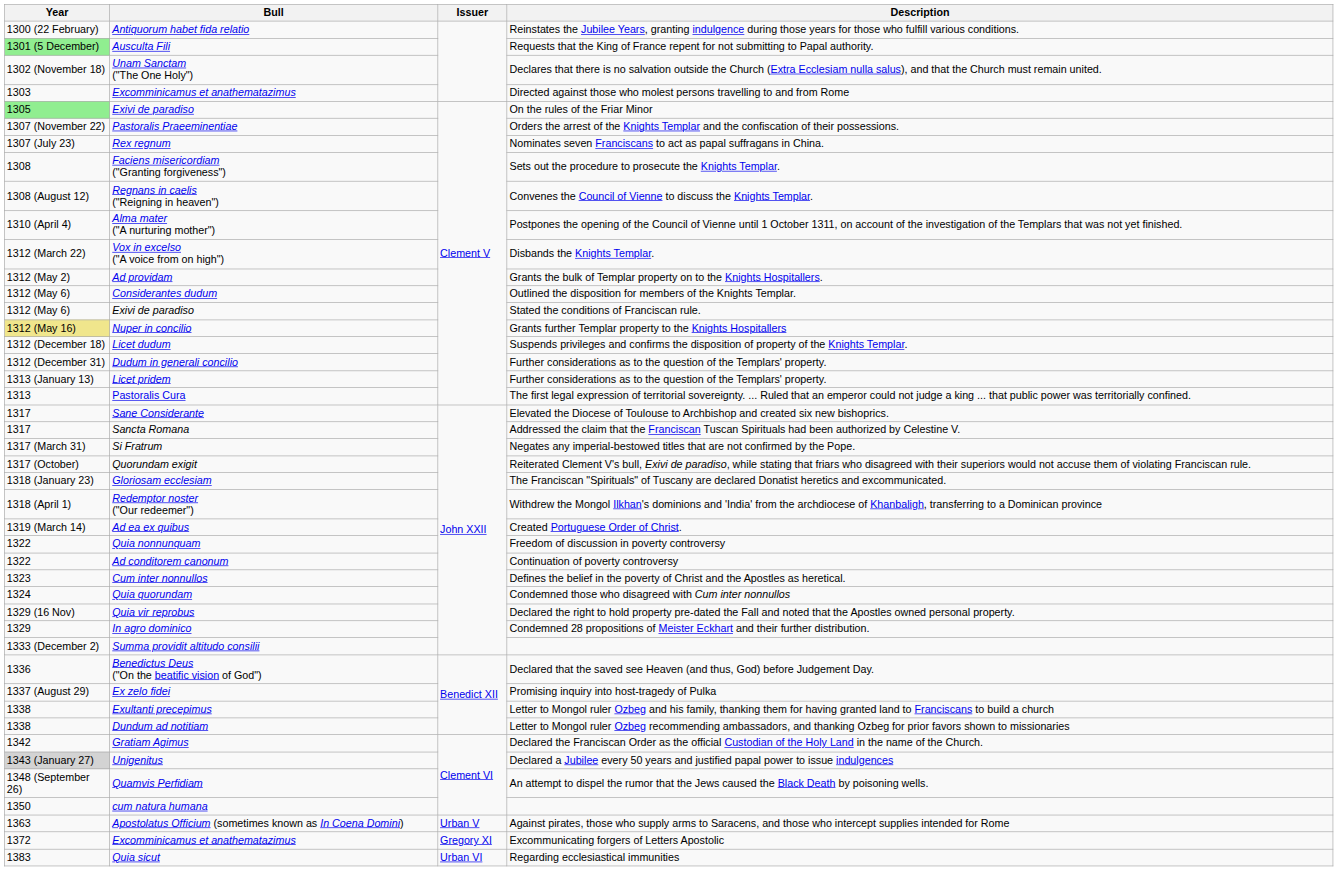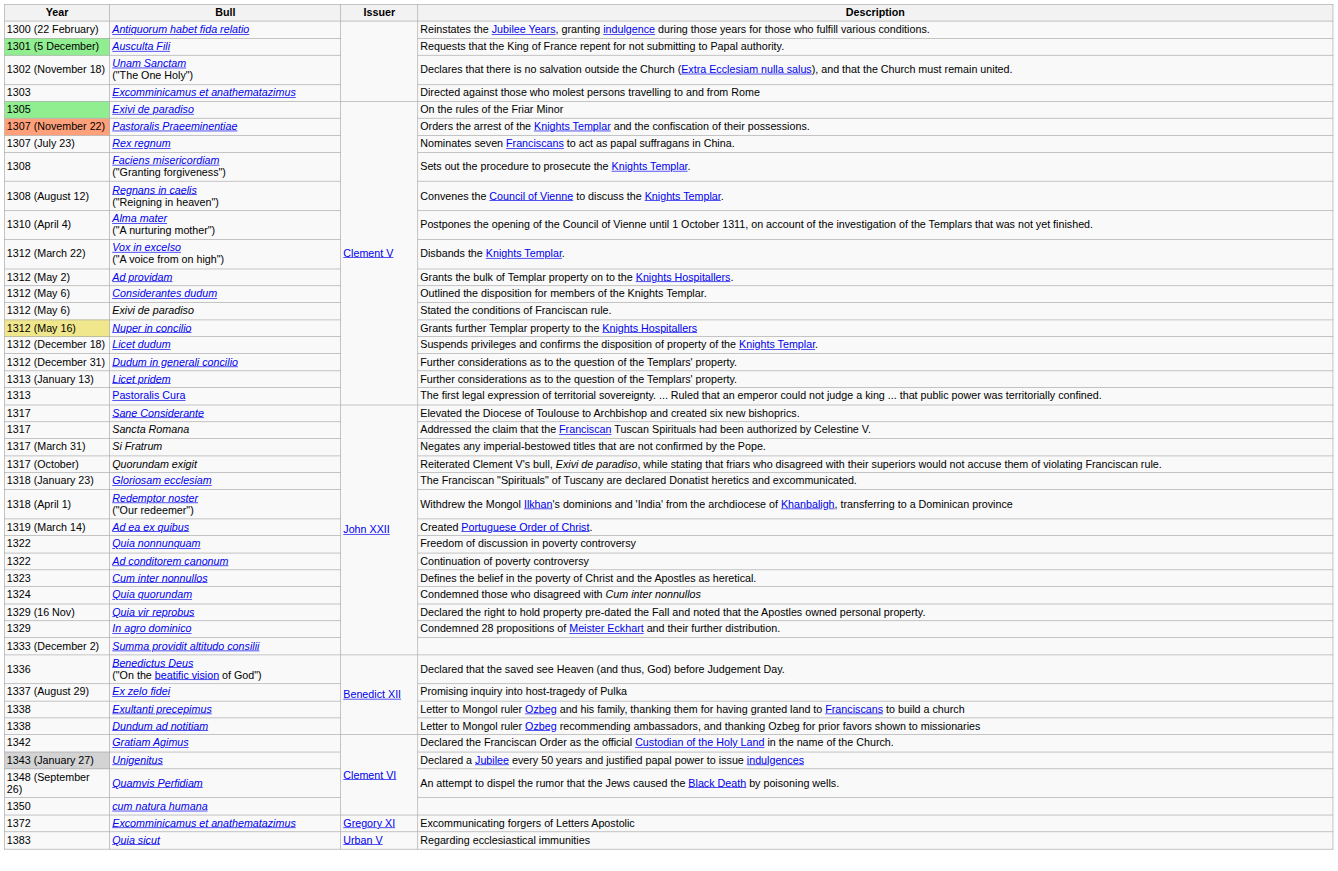Pastoralis Praeeminentiae | Year: no background -> lightsalmon background
- row: 1363 | Apostolatus Officium (sometimes known as In Coena Domini) | Urban V | Against pirates, those who supply arms to Saracens, and those who intercept supplies intended for Rome
Quia sicut | Issuer: Urban VI -> Urban V
